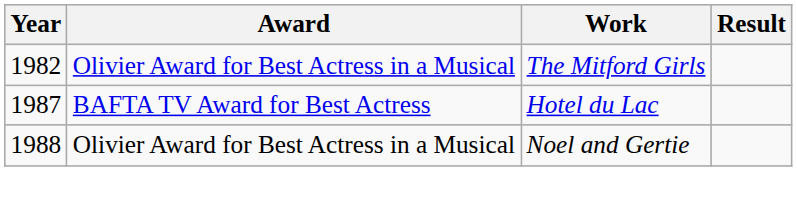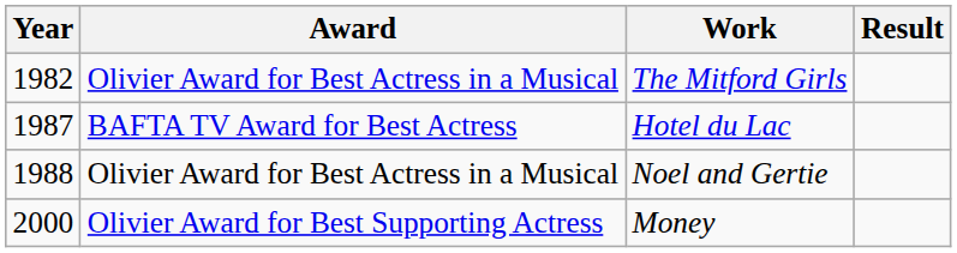+ row: 2000 | Olivier Award for Best Supporting Actress | Money
